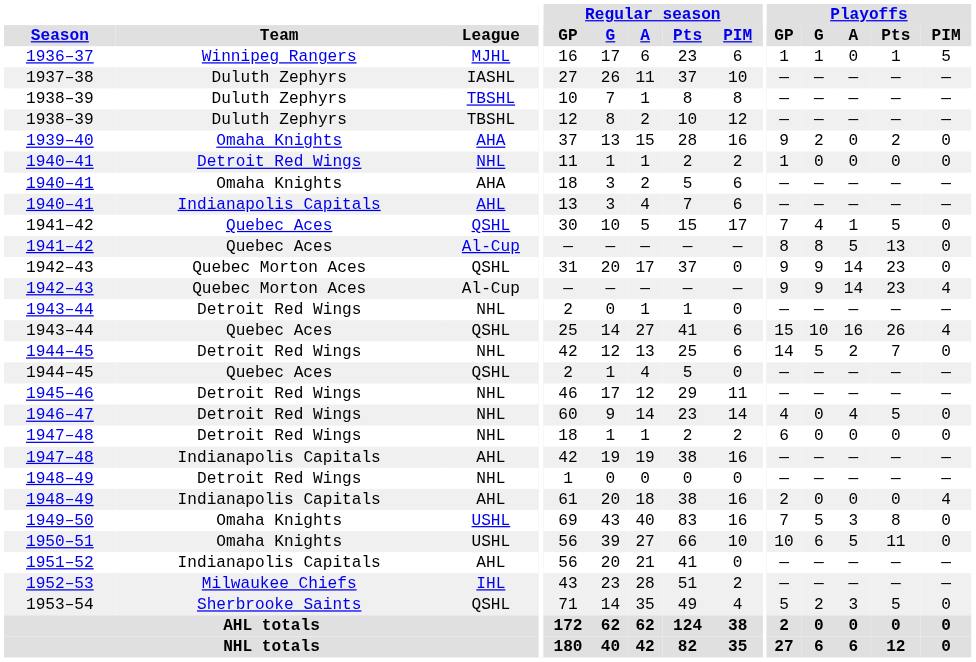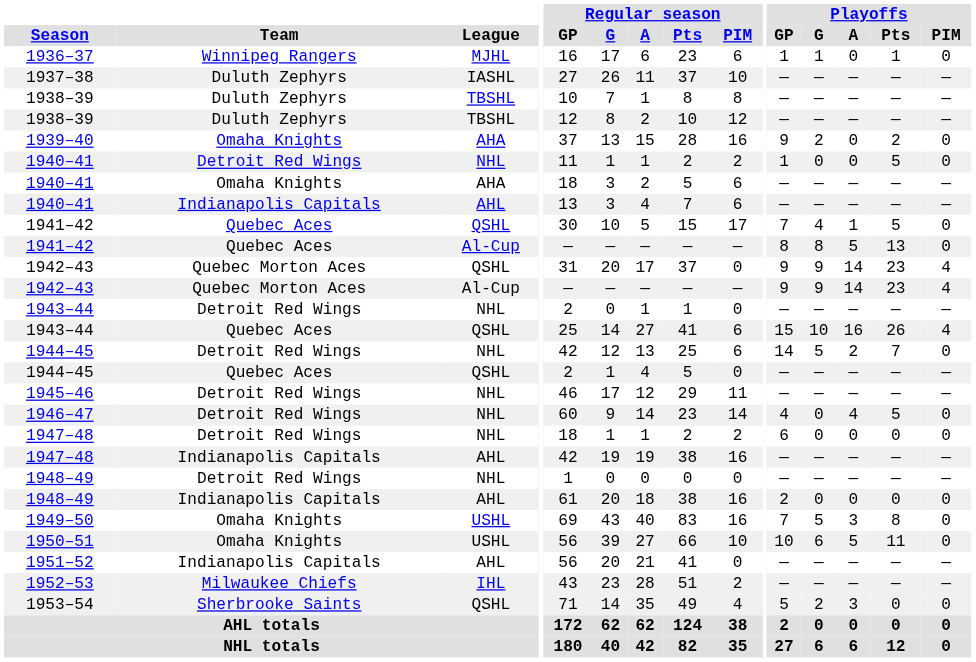1936–37 | Playoffs / PIM: 5 -> 0
1940–41 / NHL | Playoffs / Pts: 0 -> 5
1942–43 / QSHL | Playoffs / PIM: 0 -> 4
1948–49 / AHL | Playoffs / PIM: 4 -> 0
1953–54 | Playoffs / Pts: 5 -> 0
